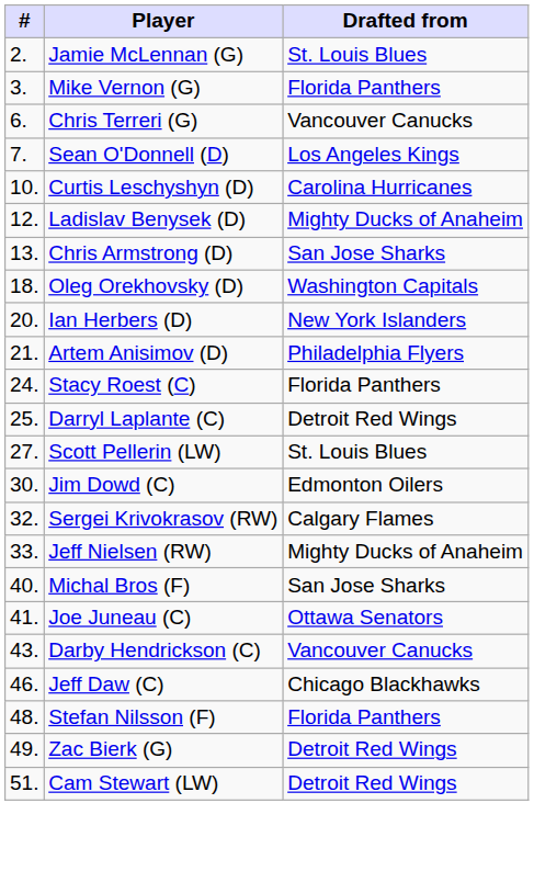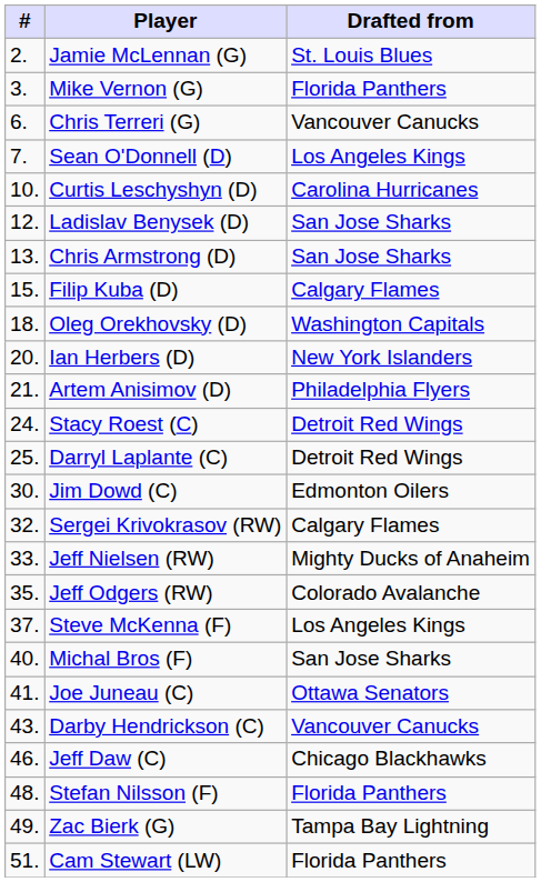Ladislav Benysek (D) | Drafted from: Mighty Ducks of Anaheim -> San Jose Sharks
+ row: 15. | Filip Kuba (D) | Calgary Flames
Stacy Roest (C) | Drafted from: Florida Panthers -> Detroit Red Wings
- row: 27. | Scott Pellerin (LW) | St. Louis Blues
+ row: 35. | Jeff Odgers (RW) | Colorado Avalanche
+ row: 37. | Steve McKenna (F) | Los Angeles Kings
Zac Bierk (G) | Drafted from: Detroit Red Wings -> Tampa Bay Lightning
Cam Stewart (LW) | Drafted from: Detroit Red Wings -> Florida Panthers
